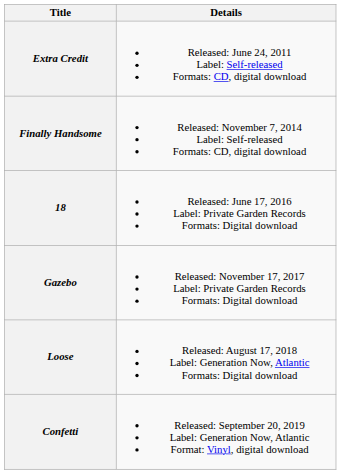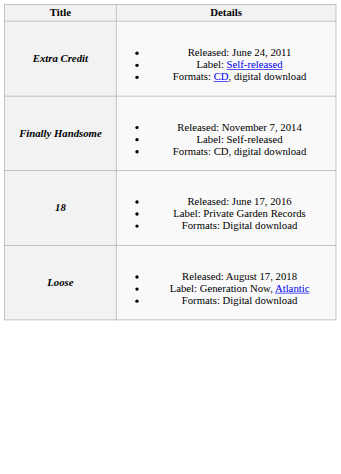- row: Gazebo | Released: November 17, 2017 Label: Private Garden Records Formats: Digital download
- row: Confetti | Released: September 20, 2019 Label: Generation Now, Atlantic Format: Vinyl, digital download
